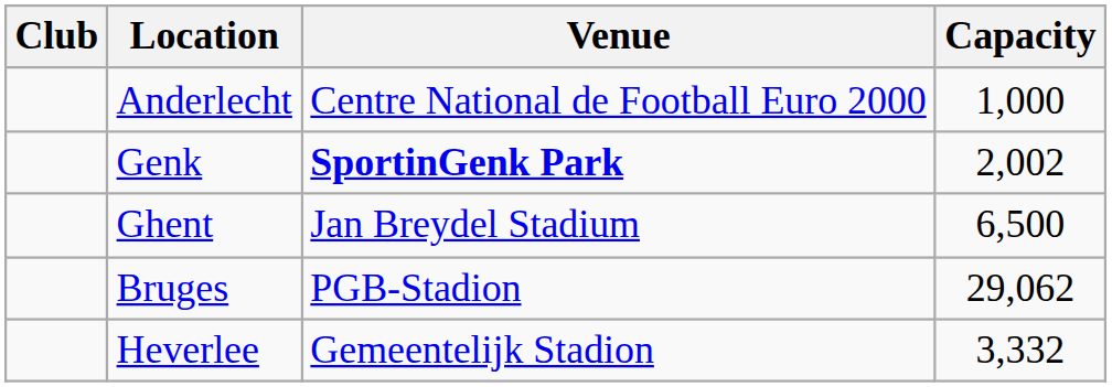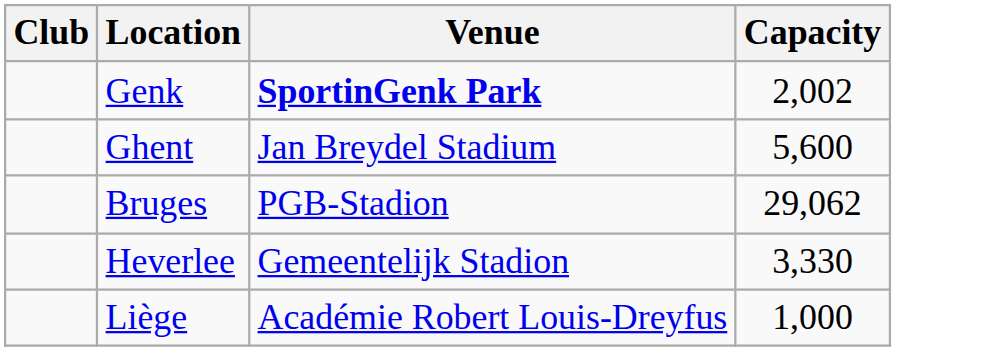- row: Anderlecht | Centre National de Football Euro 2000 | 1,000
Ghent | Capacity: 6,500 -> 5,600
Heverlee | Capacity: 3,332 -> 3,330
+ row: Liège | Académie Robert Louis-Dreyfus | 1,000
